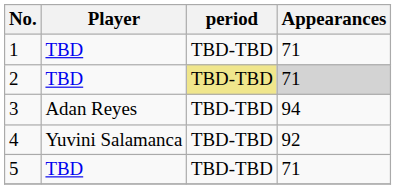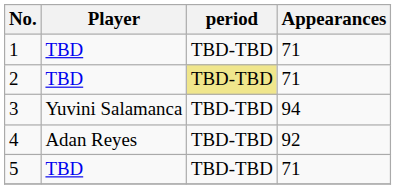2 | Appearances: lightgrey background -> no background
3 | Player: Adan Reyes -> Yuvini Salamanca
4 | Player: Yuvini Salamanca -> Adan Reyes
